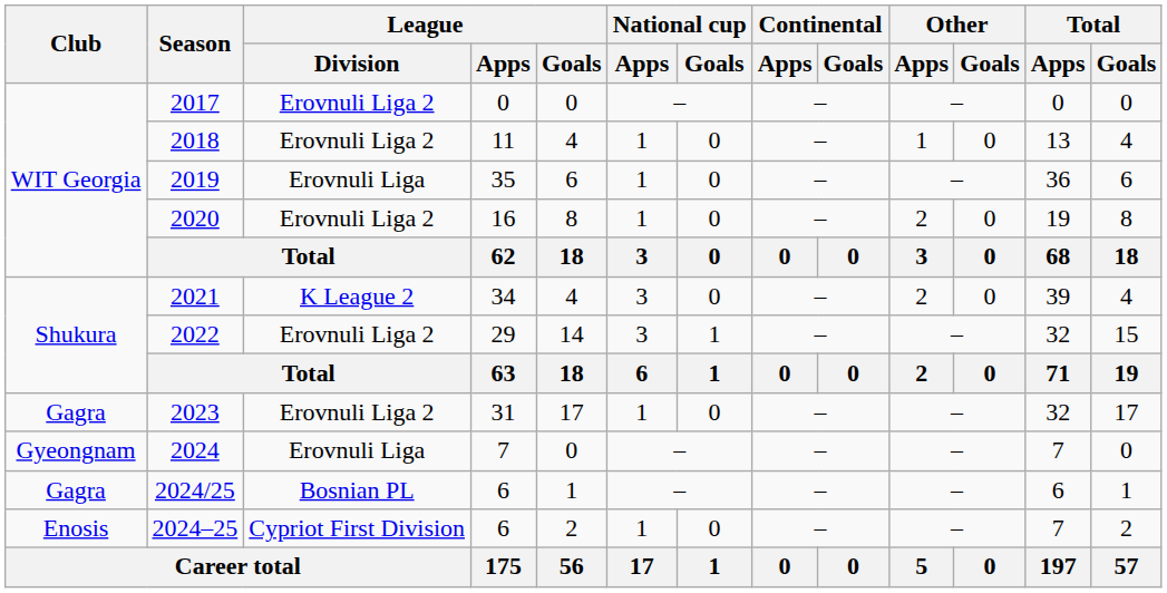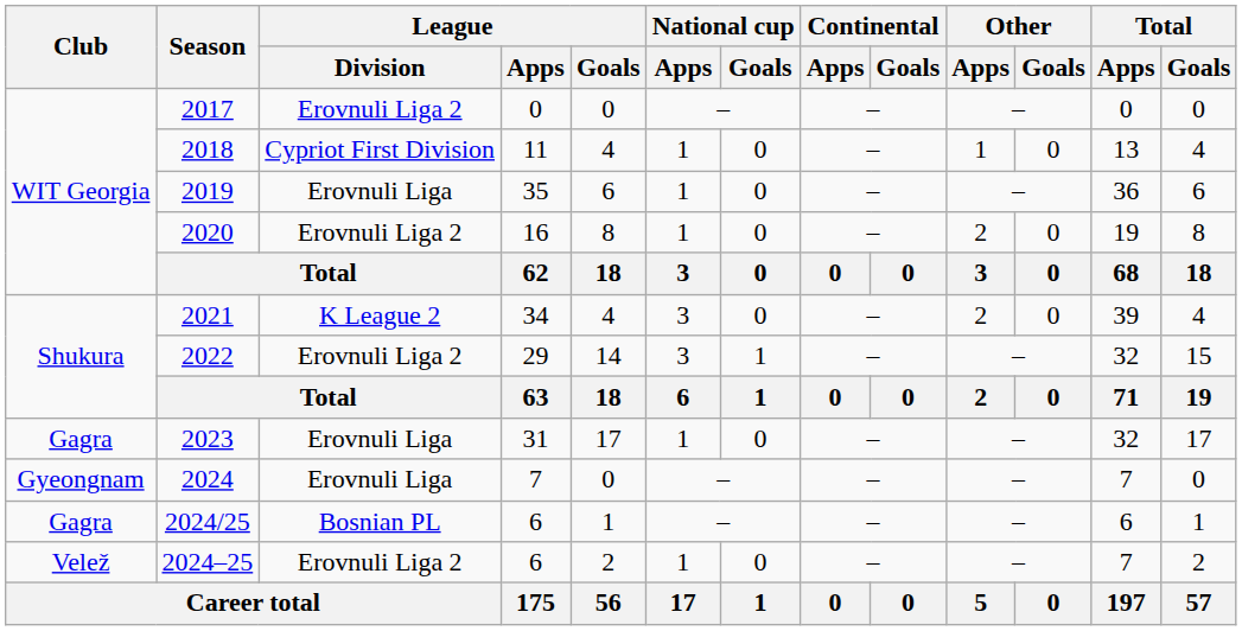2018 | League / Division: Erovnuli Liga 2 -> Cypriot First Division
2023 | League / Division: Erovnuli Liga 2 -> Erovnuli Liga
2024–25 | Club: Enosis -> Velež
2024–25 | League / Division: Cypriot First Division -> Erovnuli Liga 2
